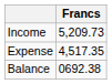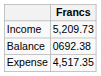rows swapped: Expense <-> Balance
